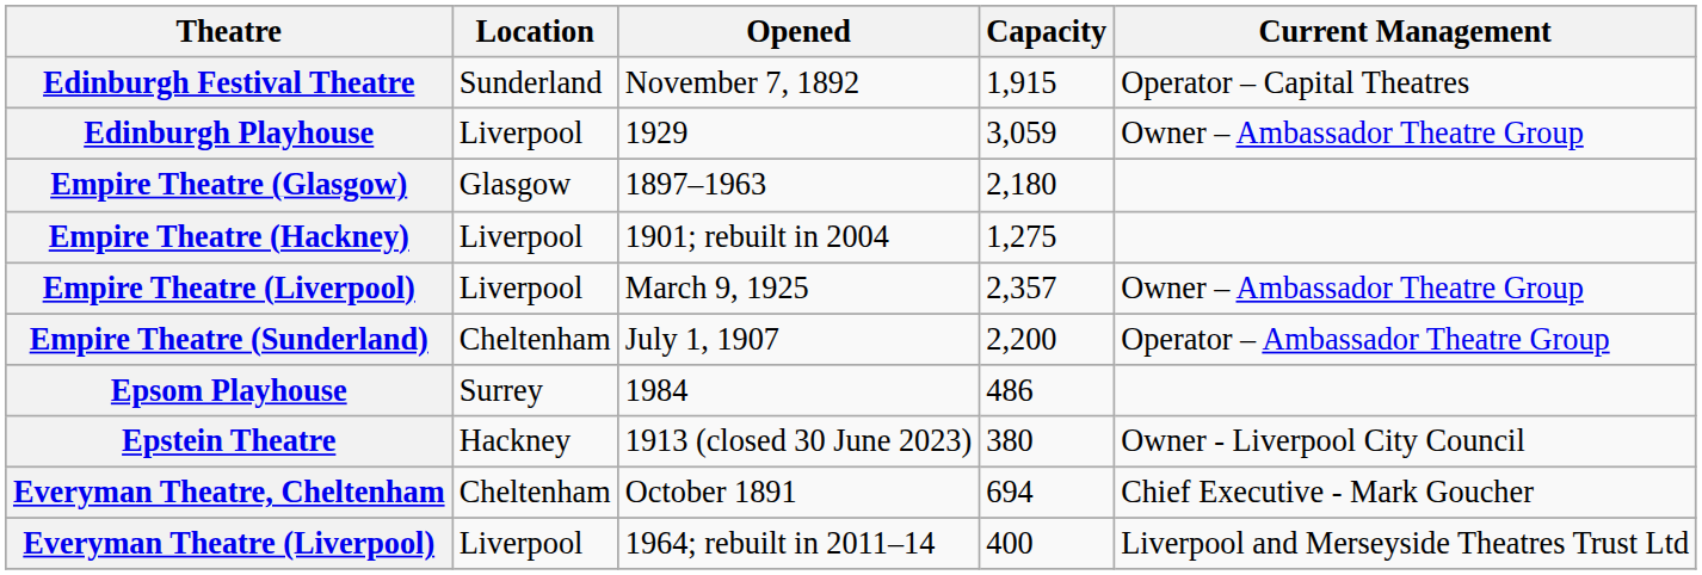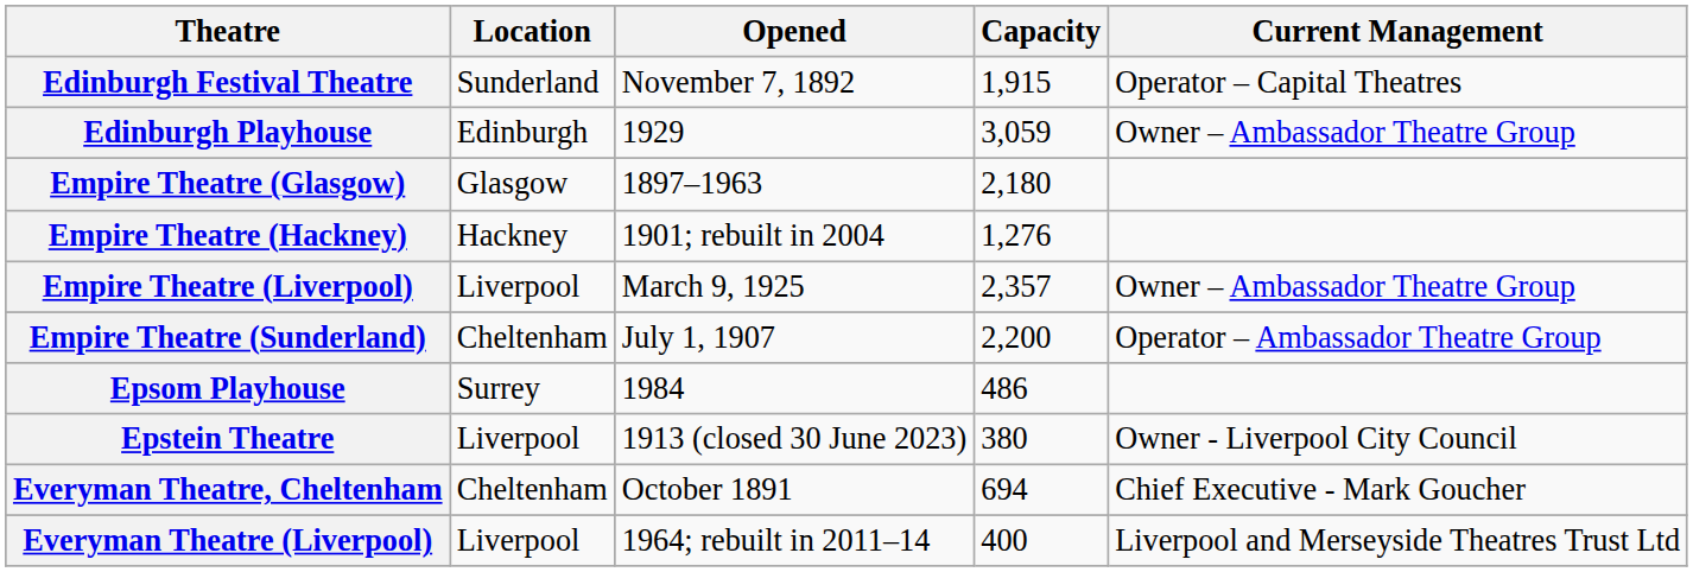Edinburgh Playhouse | Location: Liverpool -> Edinburgh
Empire Theatre (Hackney) | Location: Liverpool -> Hackney
Empire Theatre (Hackney) | Capacity: 1,275 -> 1,276
Epstein Theatre | Location: Hackney -> Liverpool
